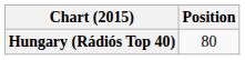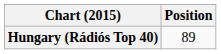Hungary (Rádiós Top 40) | Position: 80 -> 89
